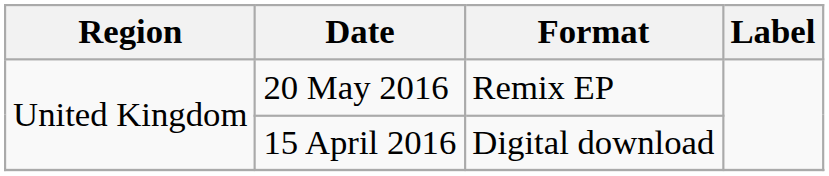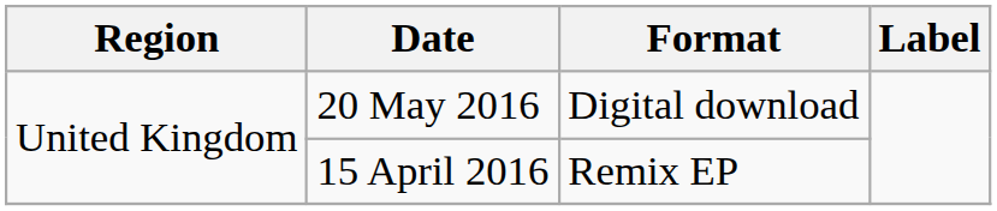20 May 2016 | Format: Remix EP -> Digital download
15 April 2016 | Format: Digital download -> Remix EP
